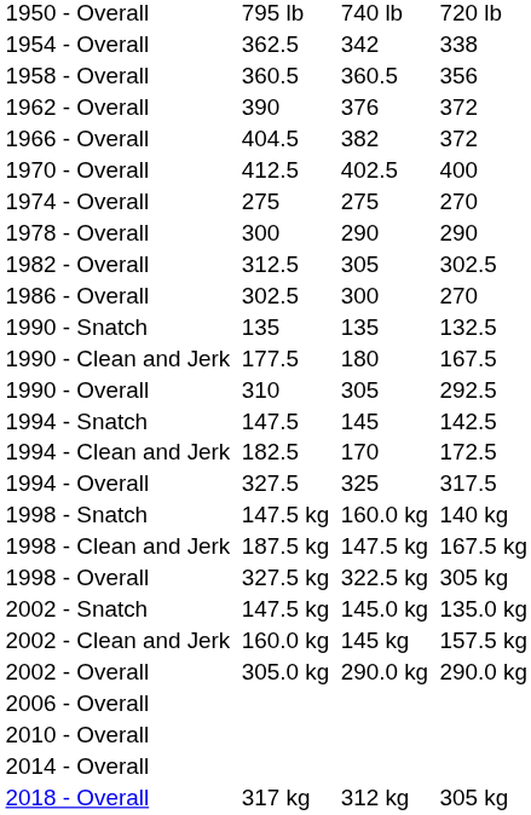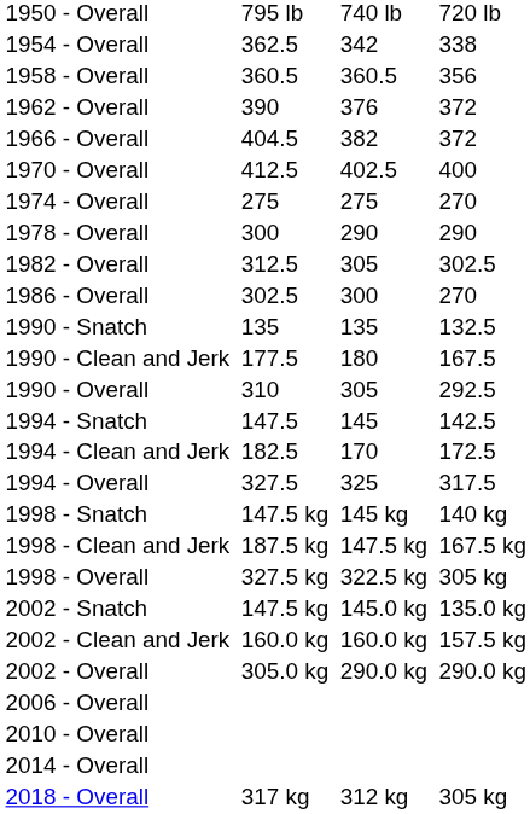1998 - Snatch | column 5: 160.0 kg -> 145 kg
2002 - Clean and Jerk | column 5: 145 kg -> 160.0 kg
